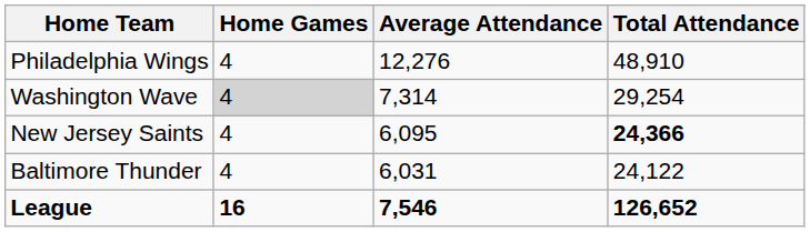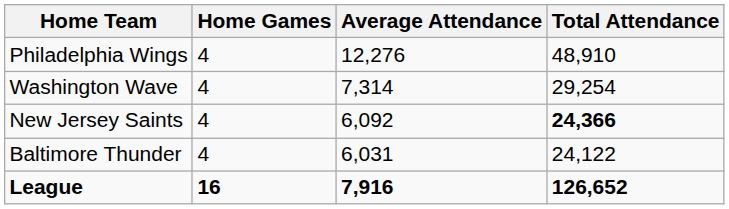Washington Wave | Home Games: lightgrey background -> no background
New Jersey Saints | Average Attendance: 6,095 -> 6,092
League | Average Attendance: 7,546 -> 7,916
